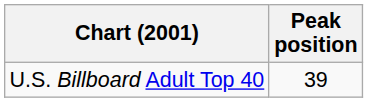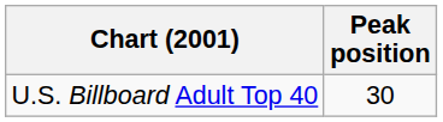U.S. Billboard Adult Top 40 | Peak position: 39 -> 30
